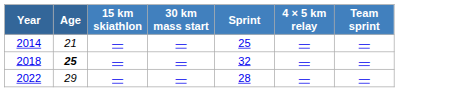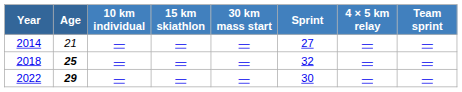+ column: 10 km individual | — | — | —
2014 | Sprint: 25 -> 27
2022 | Age: normal -> bold
2022 | Sprint: 28 -> 30
